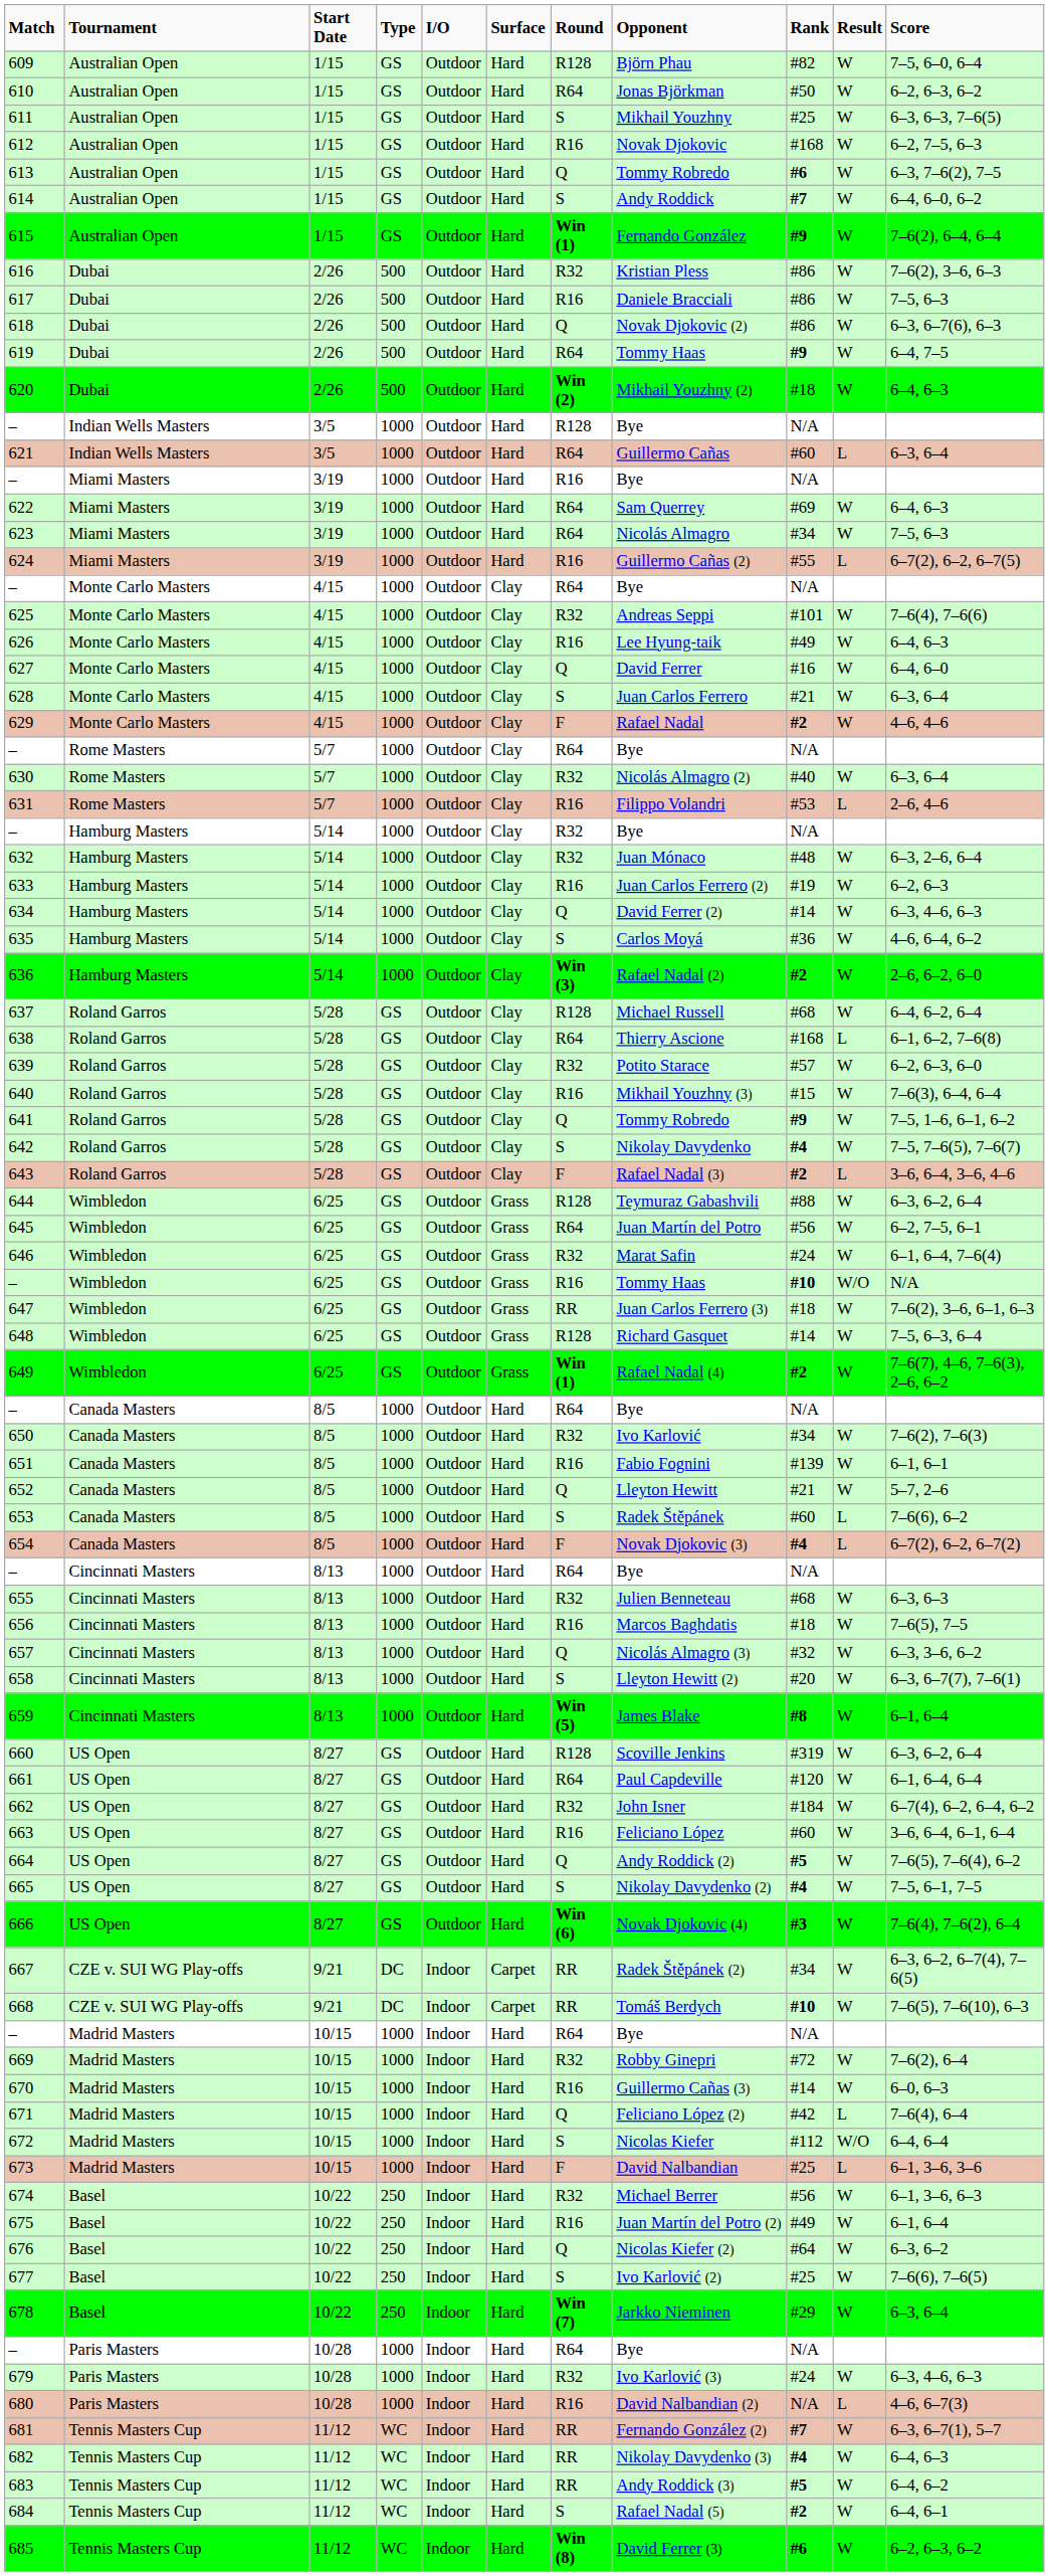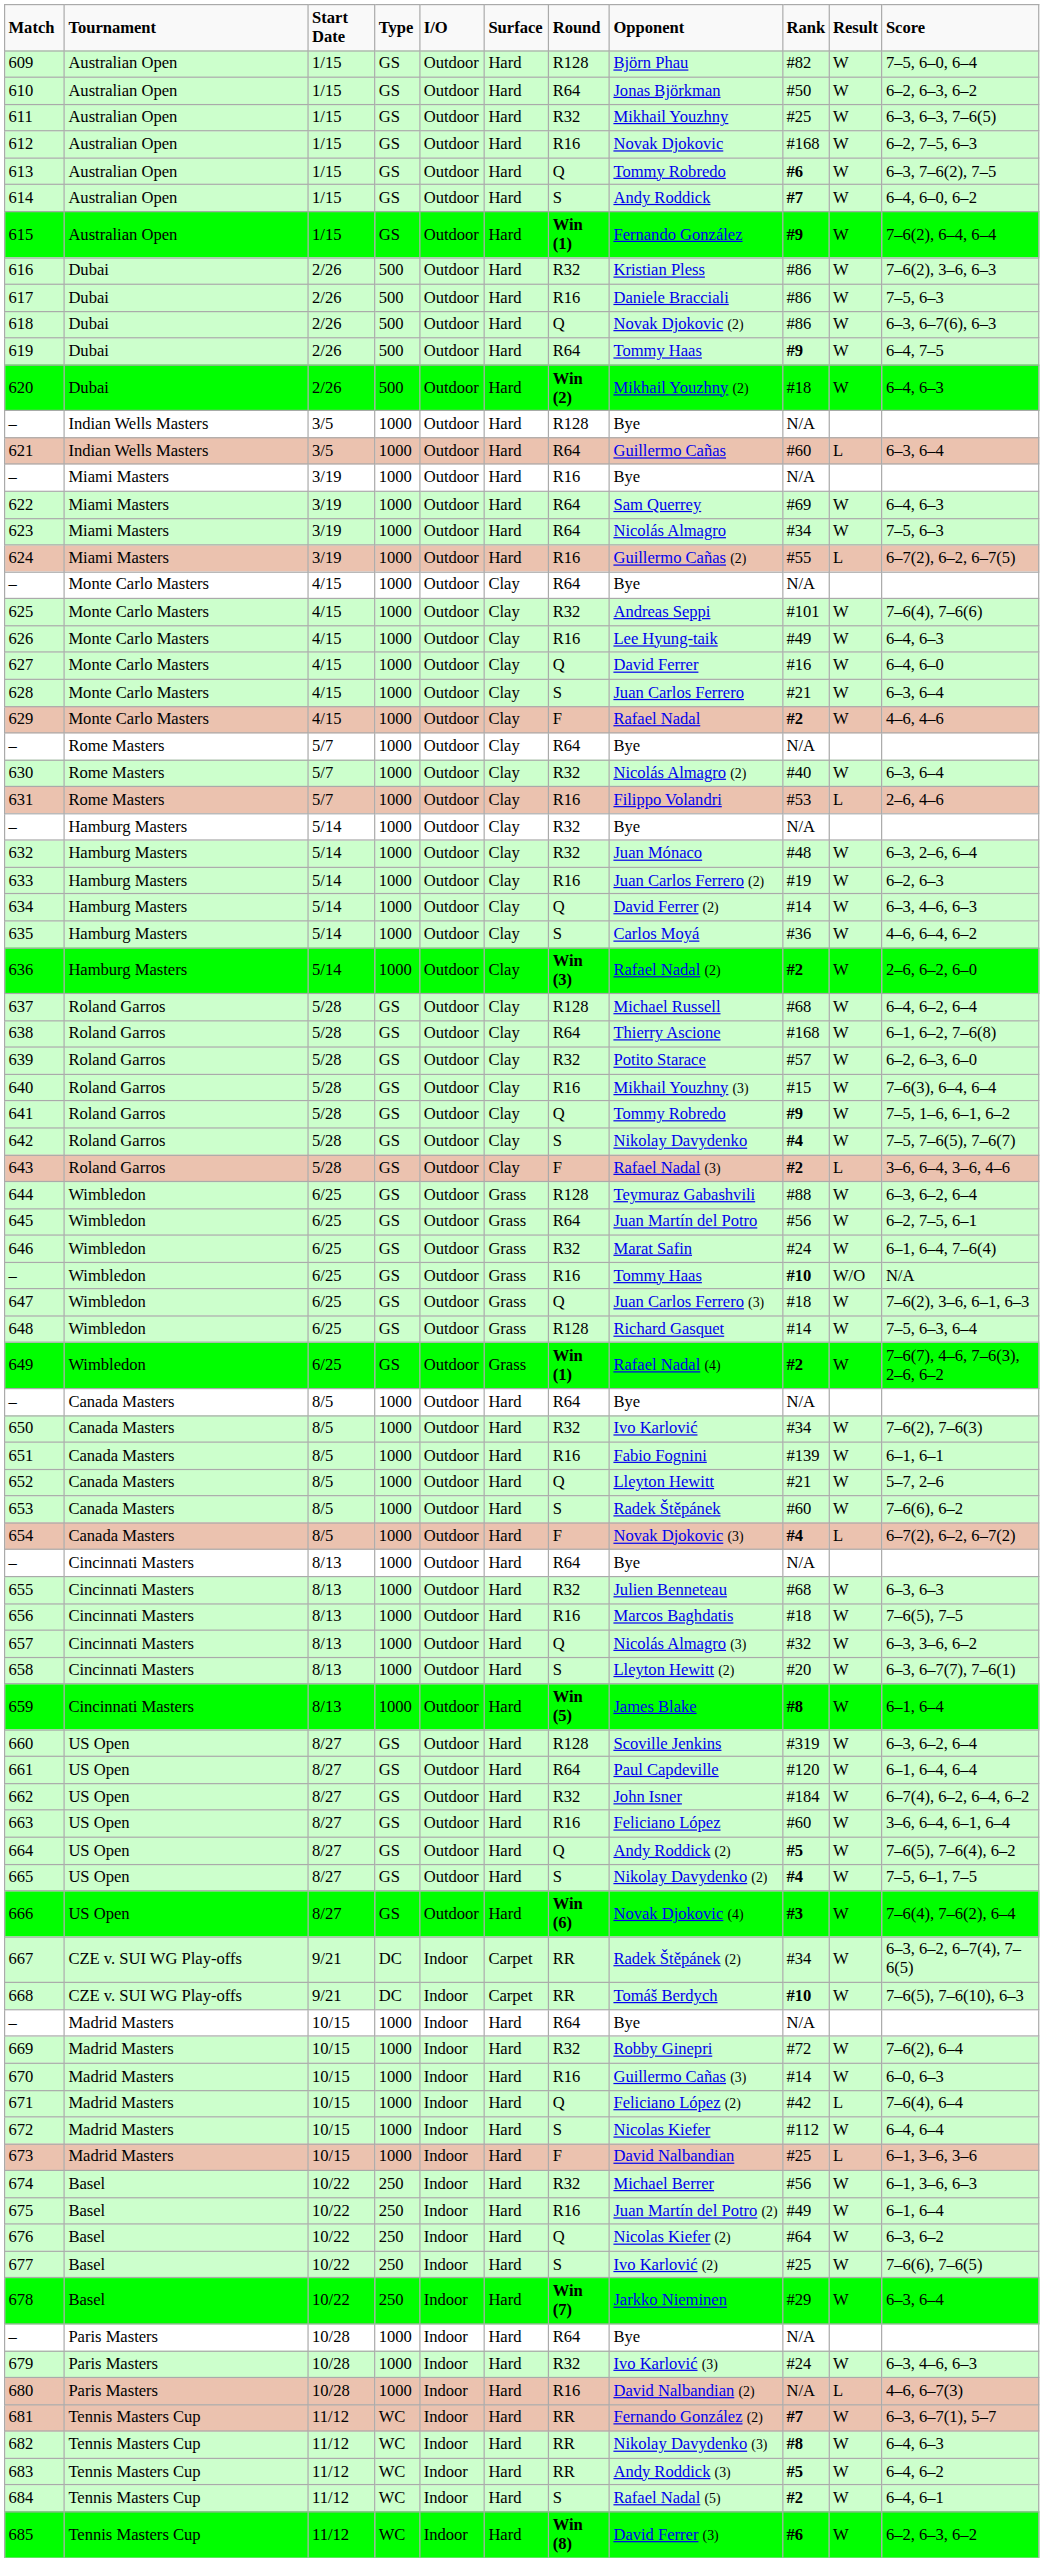611 | column 7: S -> R32
638 | column 10: L -> W
647 | column 7: RR -> Q
653 | column 10: L -> W
672 | column 10: W/O -> W
682 | column 9: #4 -> #8
